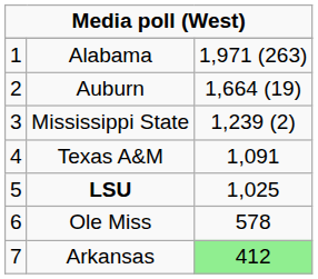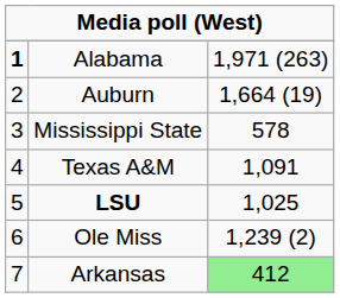Alabama | column 1: normal -> bold
Mississippi State | column 3: 1,239 (2) -> 578
Ole Miss | column 3: 578 -> 1,239 (2)
